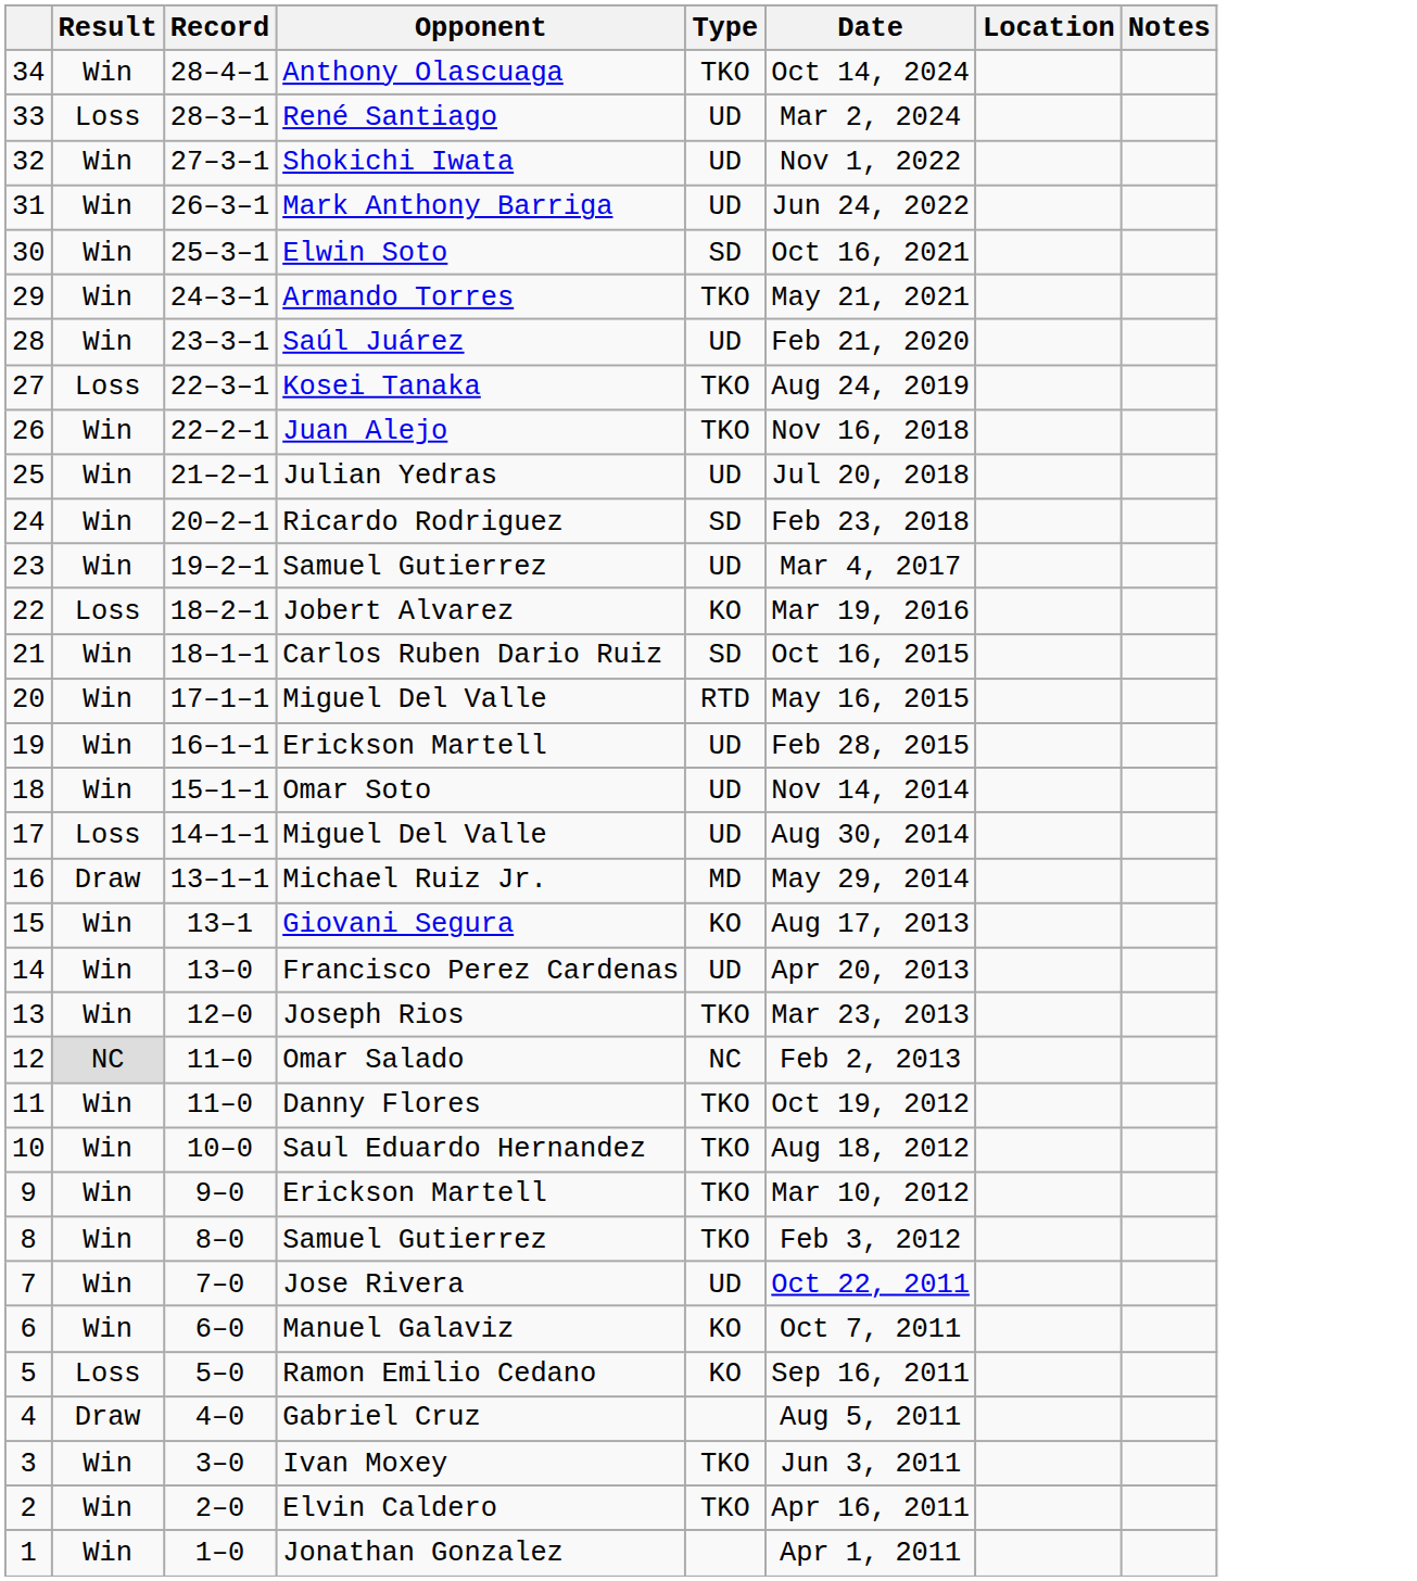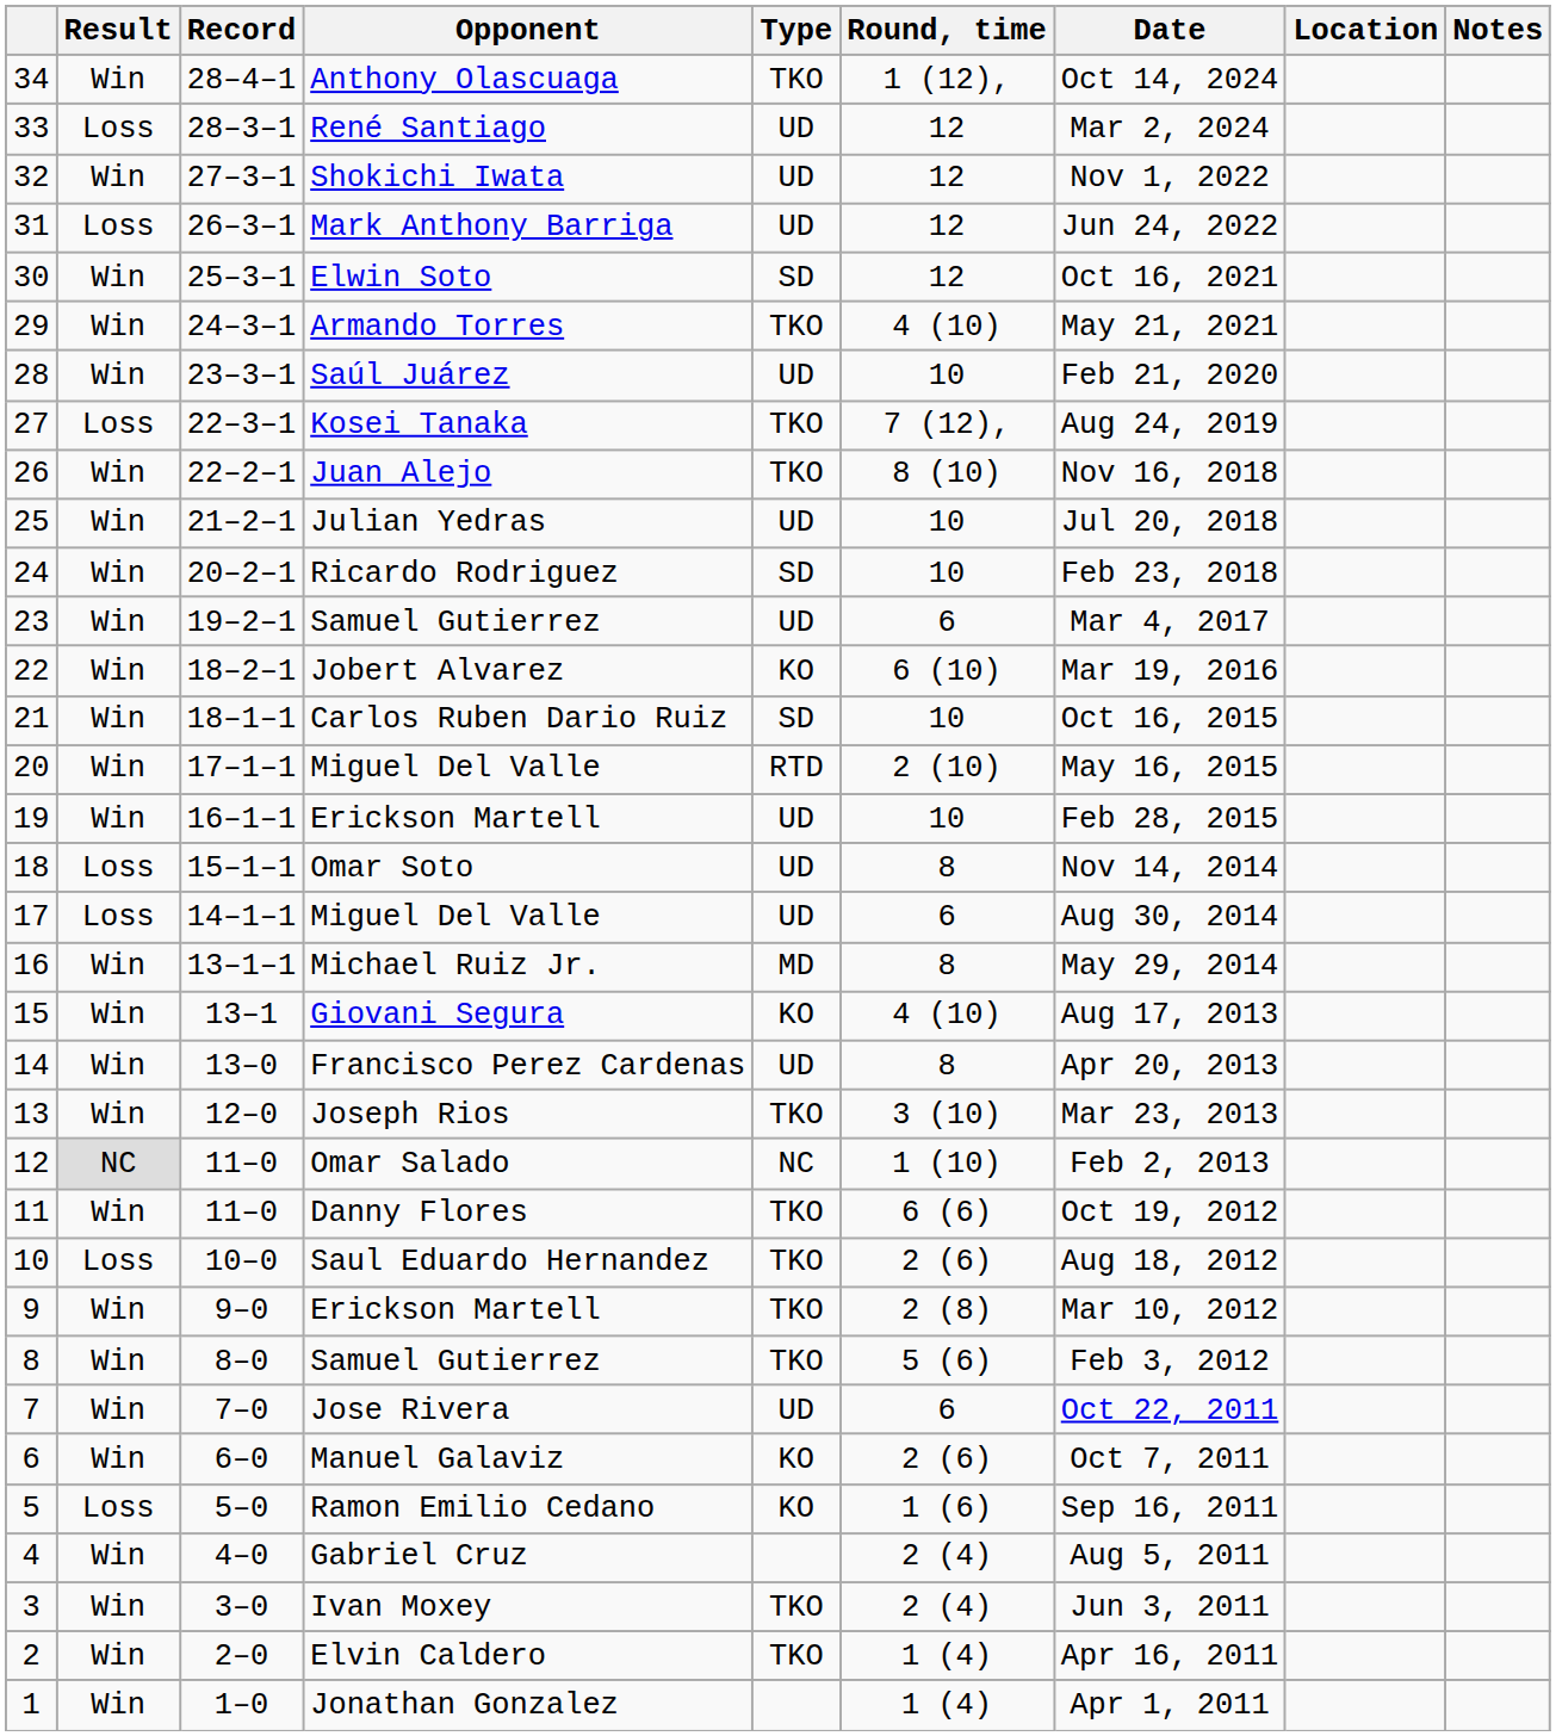+ column: Round, time | 1 (12), | 12 | 12 | 12 | 12 | 4 (10) | 10 | 7 (12), | 8 (10) | 10 | 10 | 6 | 6 (10) | 10 | 2 (10) | 10 | 8 | 6 | 8 | 4 (10) | 8 | 3 (10) | 1 (10) | 6 (6) | 2 (6) | 2 (8) | 5 (6) | 6 | 2 (6) | 1 (6) | 2 (4) | 2 (4) | 1 (4) | 1 (4)
Mark Anthony Barriga | Result: Win -> Loss
Jobert Alvarez | Result: Loss -> Win
Omar Soto | Result: Win -> Loss
Michael Ruiz Jr. | Result: Draw -> Win
Saul Eduardo Hernandez | Result: Win -> Loss
Gabriel Cruz | Result: Draw -> Win
